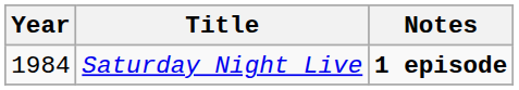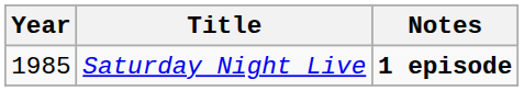Saturday Night Live | Year: 1984 -> 1985
